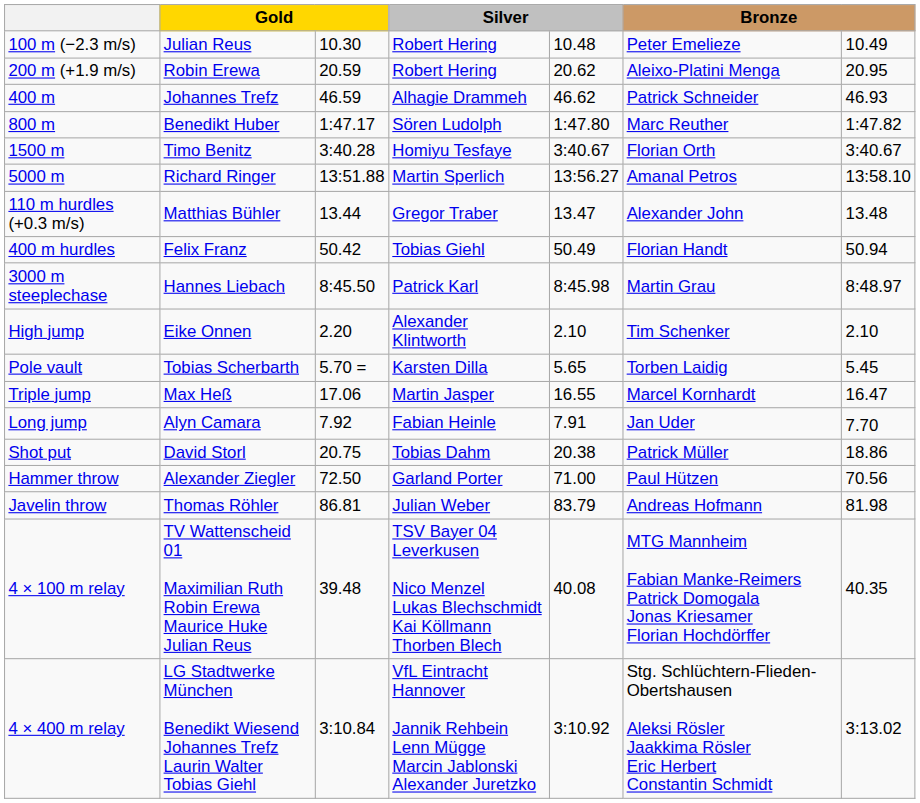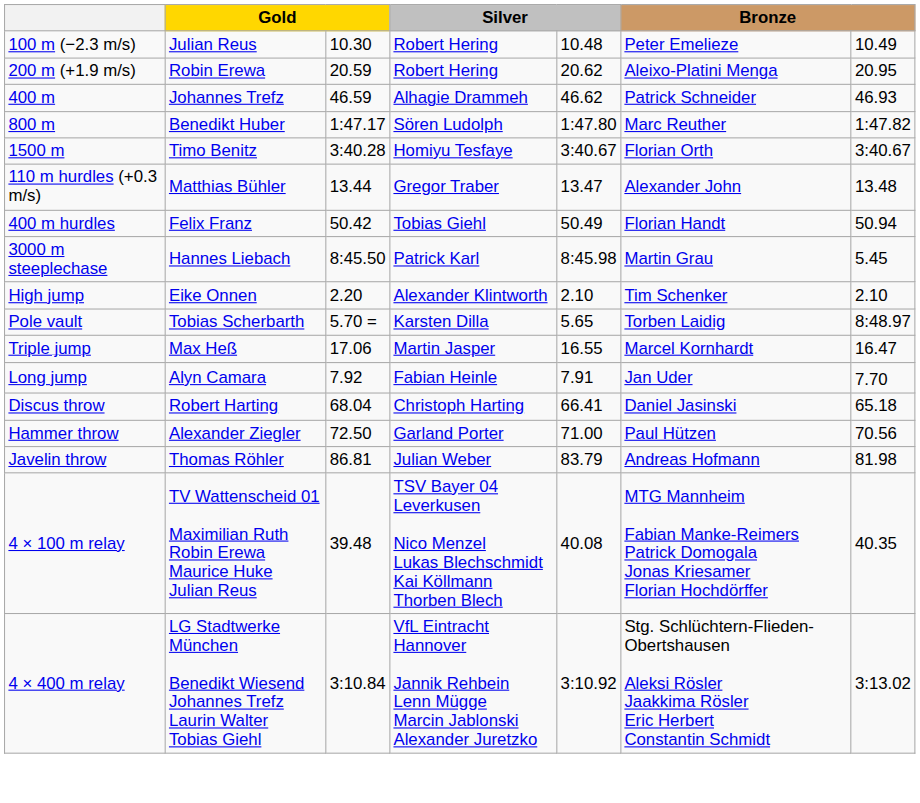- row: 5000 m | Richard Ringer | 13:51.88 | Martin Sperlich | 13:56.27 | Amanal Petros | 13:58.10
3000 m steeplechase | column 7: 8:48.97 -> 5.45
Pole vault | column 7: 5.45 -> 8:48.97
- row: Shot put | David Storl | 20.75 | Tobias Dahm | 20.38 | Patrick Müller | 18.86
+ row: Discus throw | Robert Harting | 68.04 | Christoph Harting | 66.41 | Daniel Jasinski | 65.18
